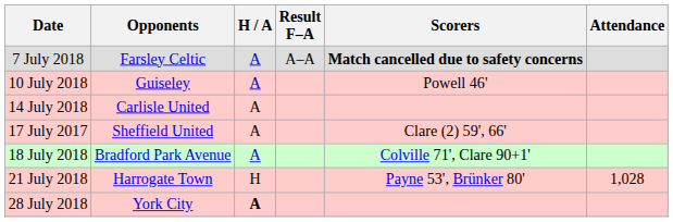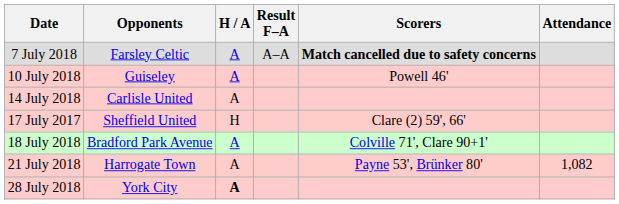17 July 2017 | H / A: A -> H
21 July 2018 | H / A: H -> A
21 July 2018 | Attendance: 1,028 -> 1,082
